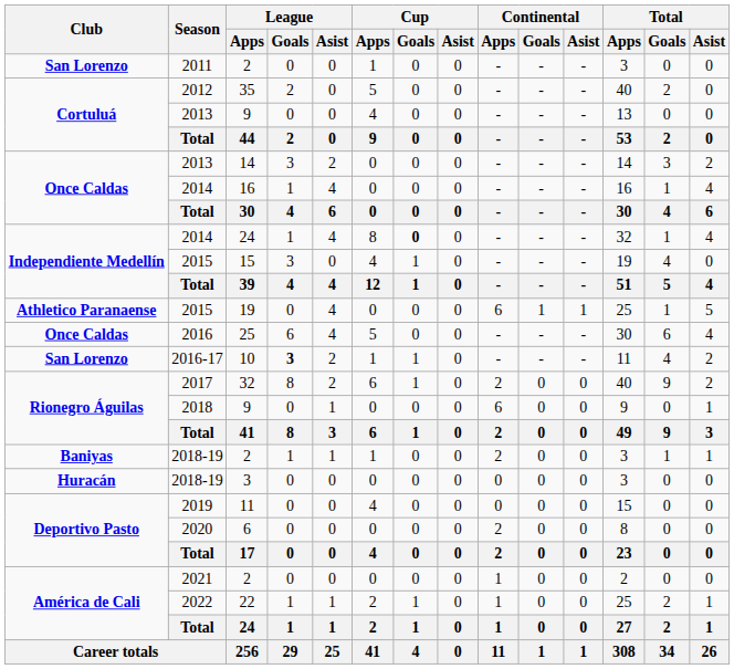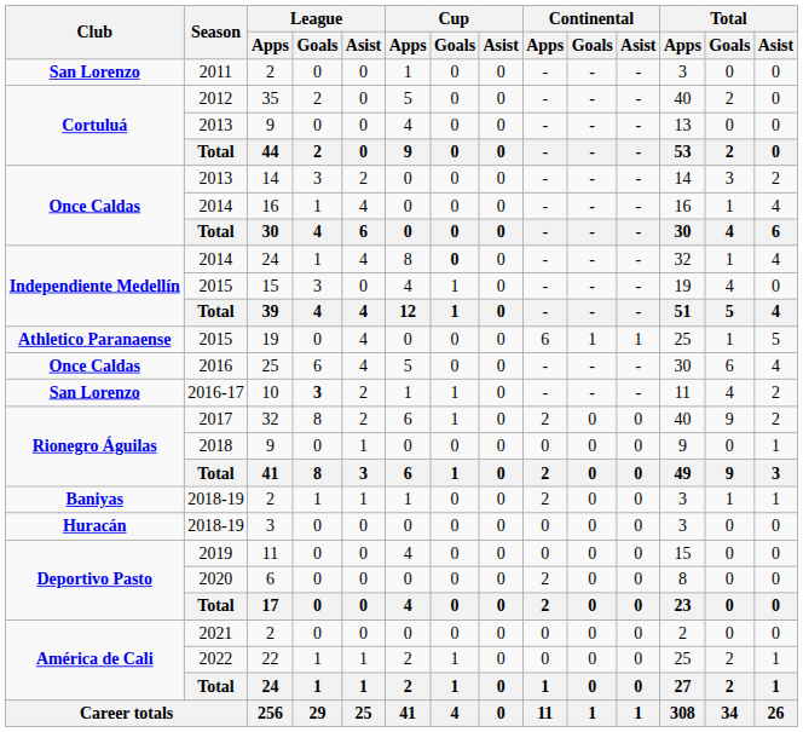2018 / 9 | Continental / Apps: 6 -> 0
2021 / 2 | Continental / Apps: 1 -> 0
22 | Continental / Apps: 1 -> 0
